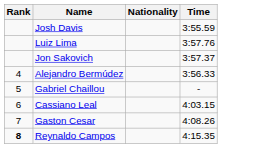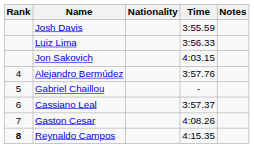+ column: Notes
Luiz Lima | Time: 3:57.76 -> 3:56.33
Jon Sakovich | Time: 3:57.37 -> 4:03.15
Alejandro Bermúdez | Time: 3:56.33 -> 3:57.76
Cassiano Leal | Time: 4:03.15 -> 3:57.37
